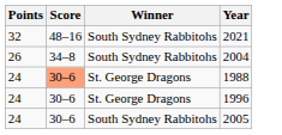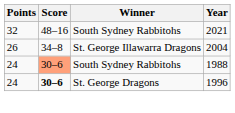2004 | Winner: South Sydney Rabbitohs -> St. George Illawarra Dragons
1988 | Winner: St. George Dragons -> South Sydney Rabbitohs
1996 | Score: normal -> bold
- row: 24 | 30–6 | South Sydney Rabbitohs | 2005
